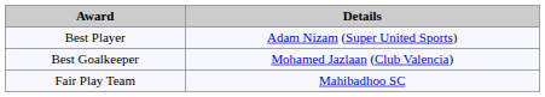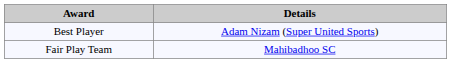- row: Best Goalkeeper | Mohamed Jazlaan (Club Valencia)
